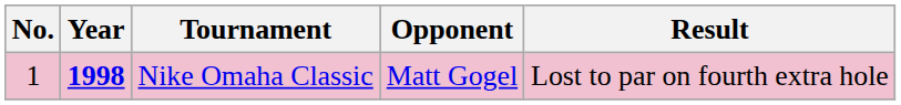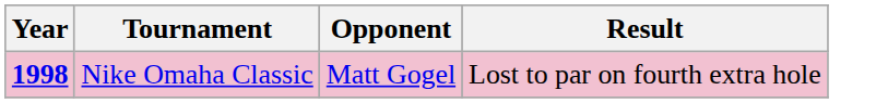- column: No. | 1
